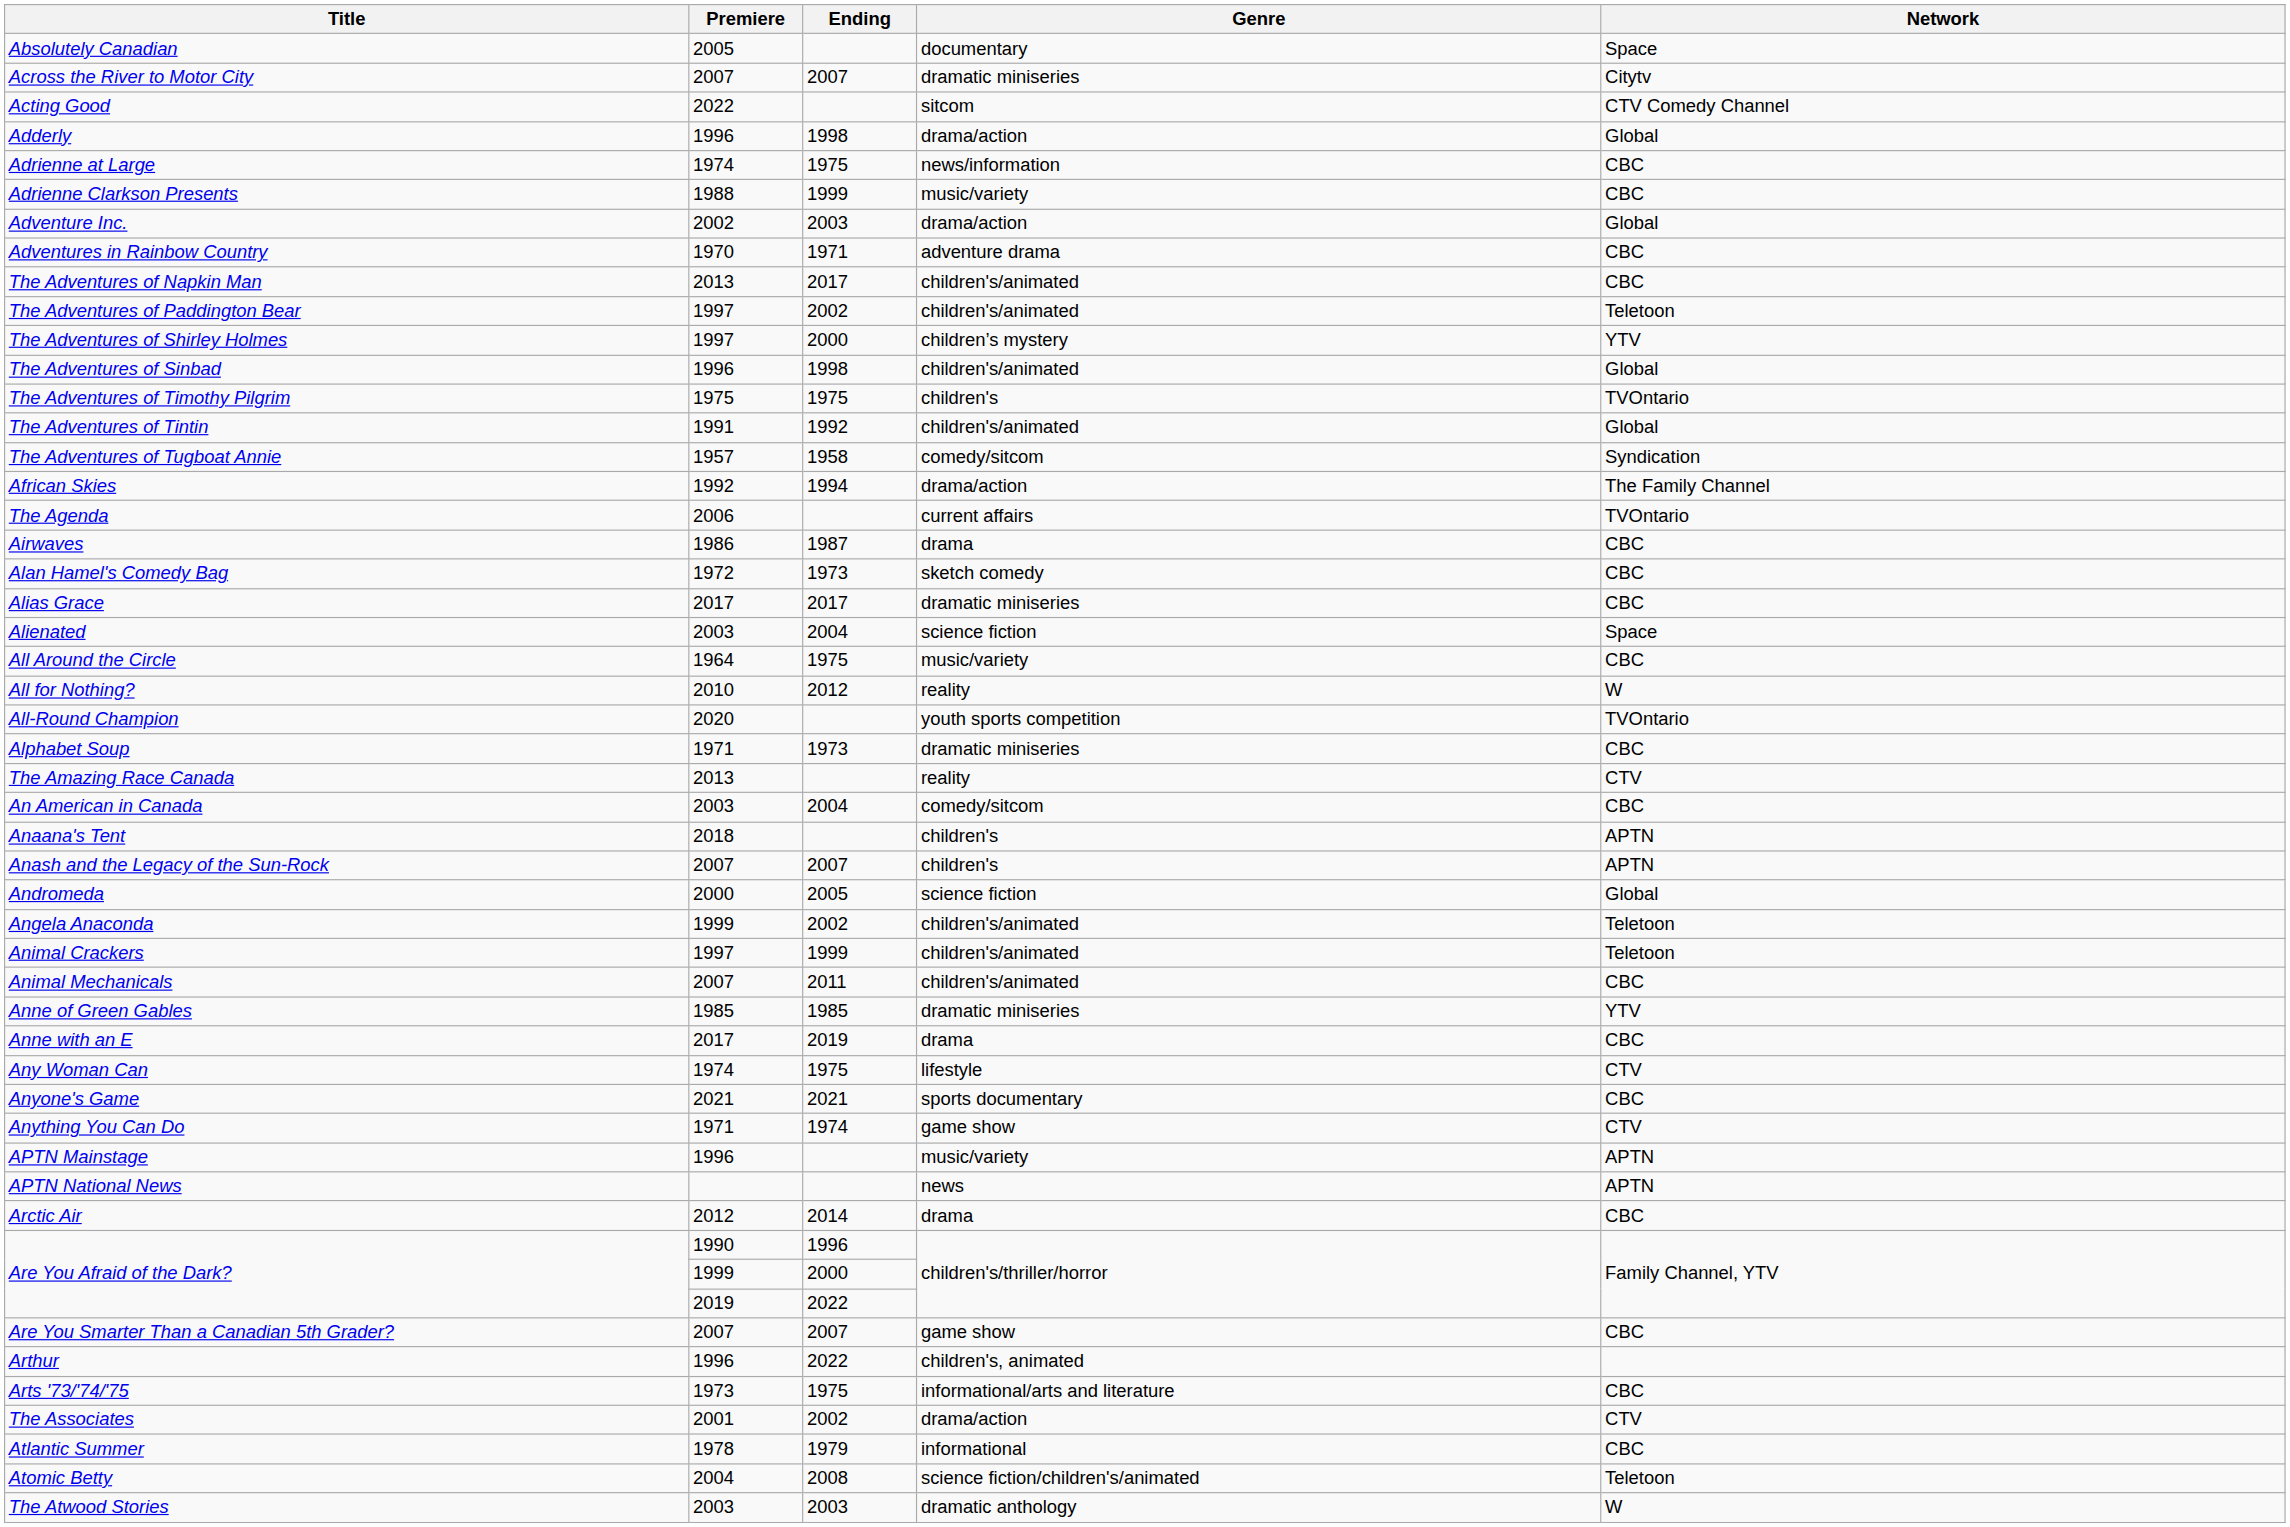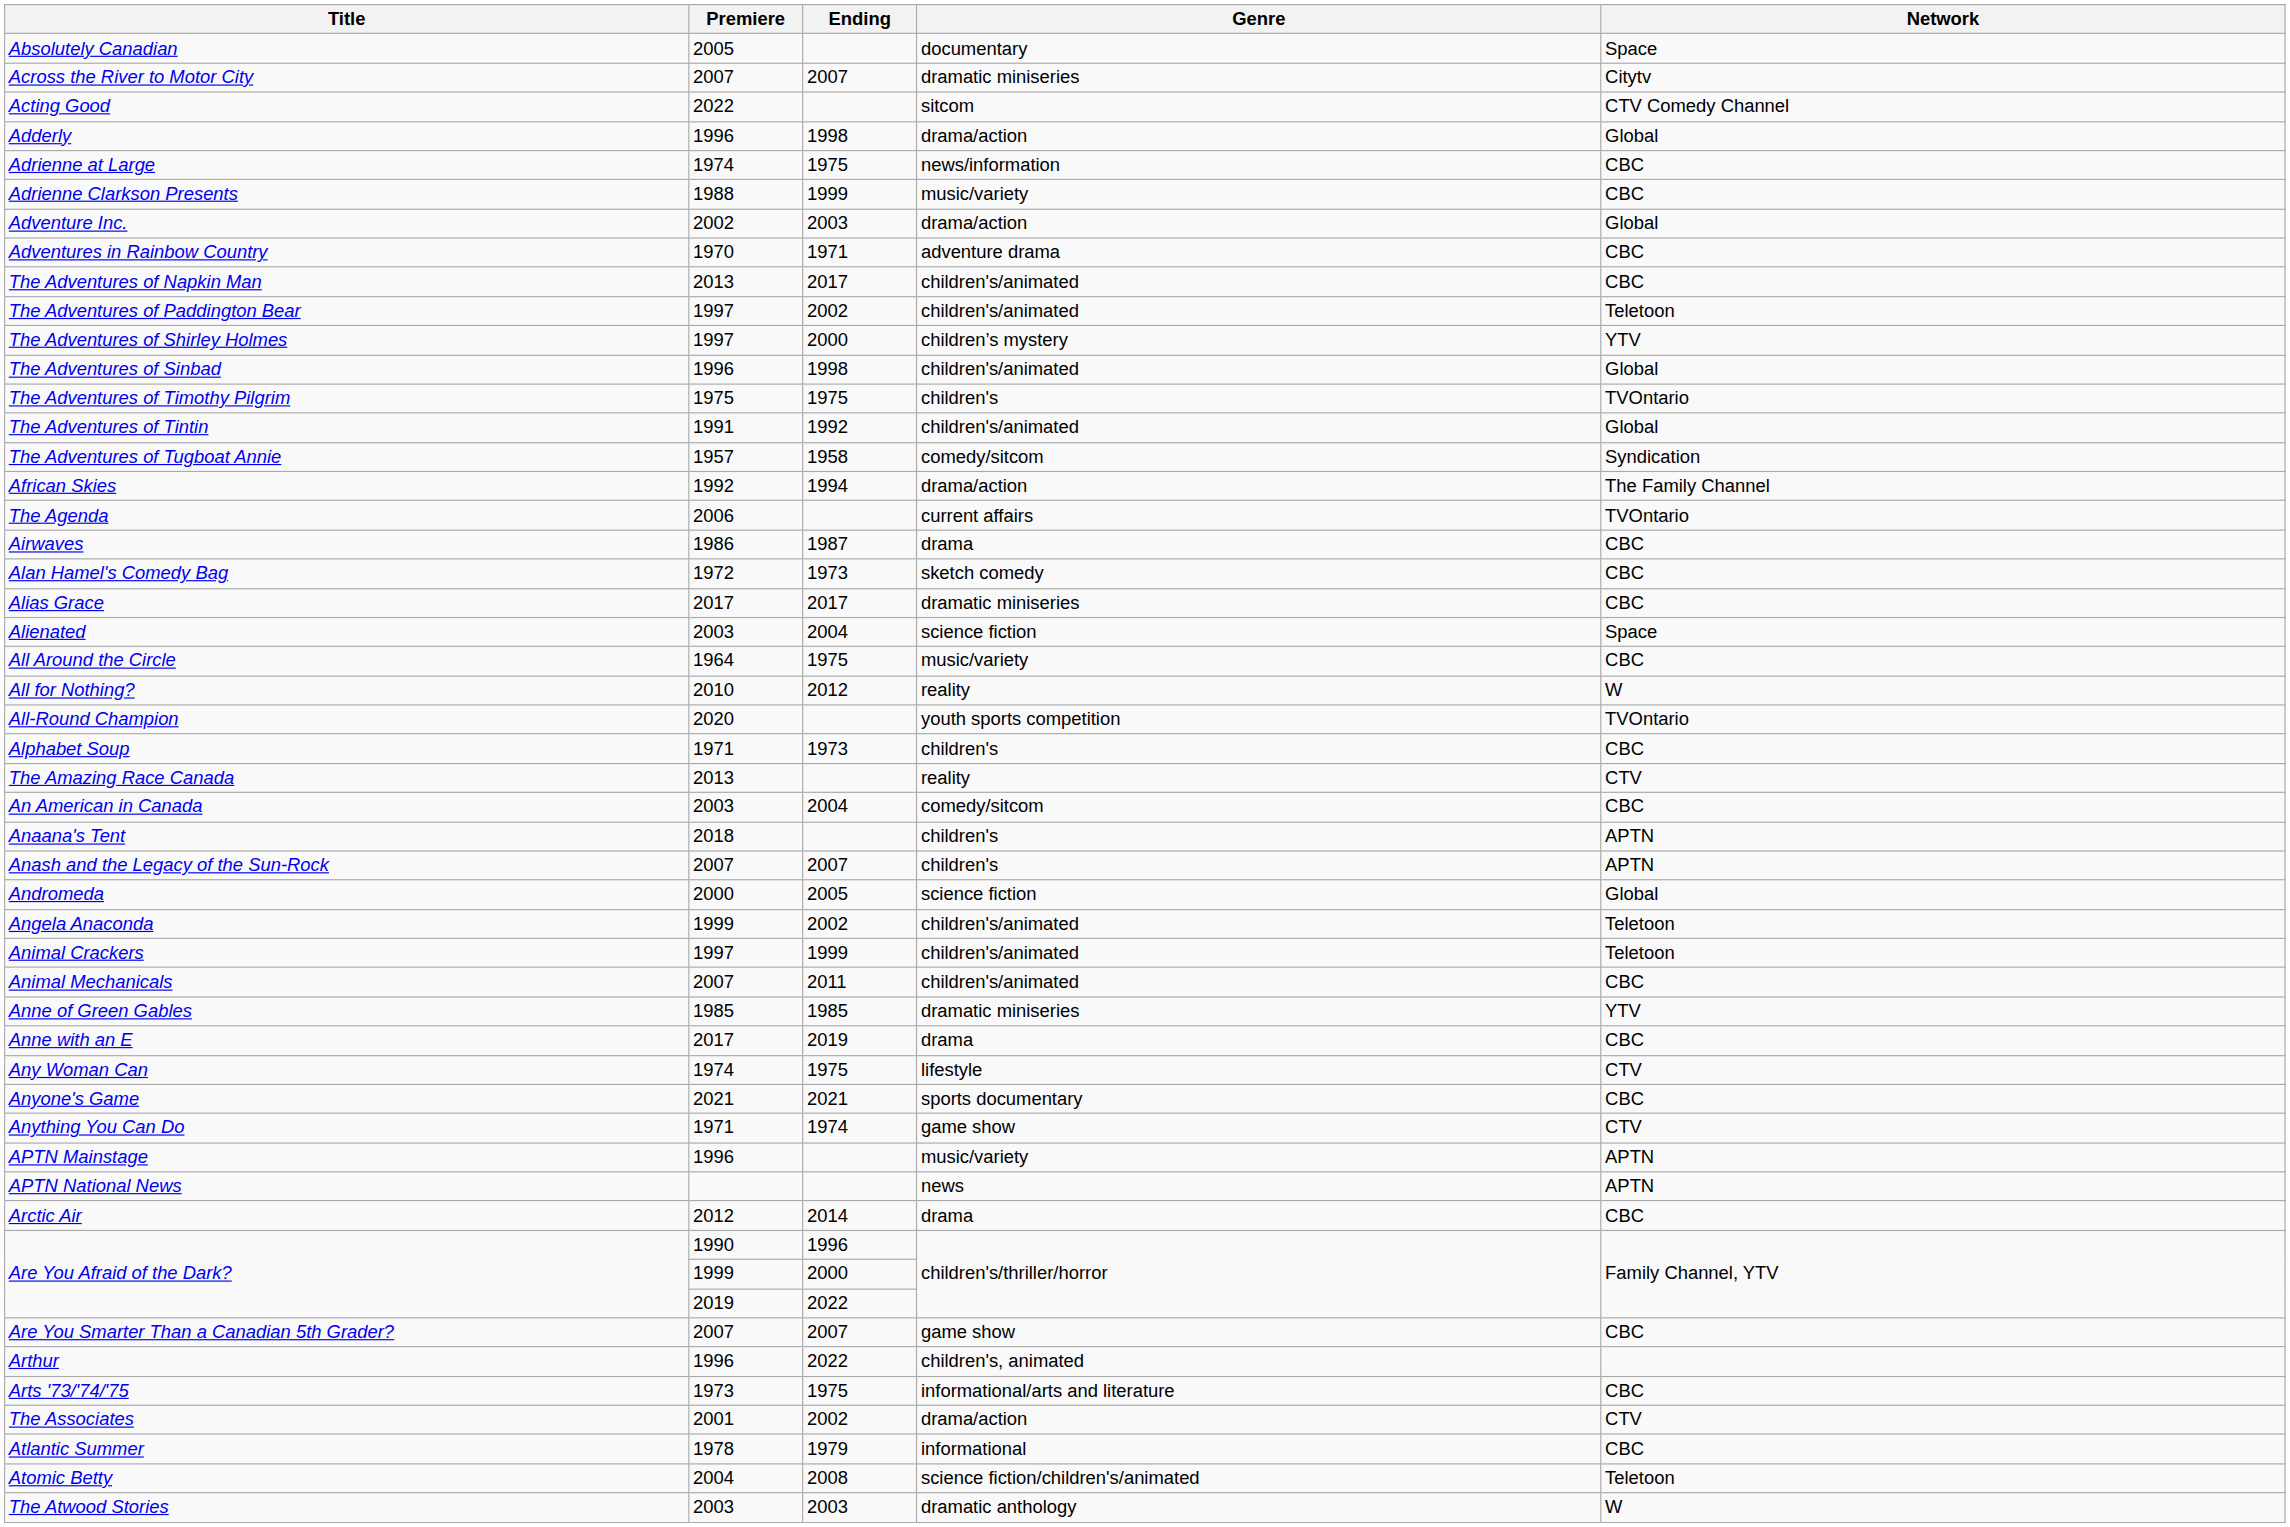Alphabet Soup | Genre: dramatic miniseries -> children's
